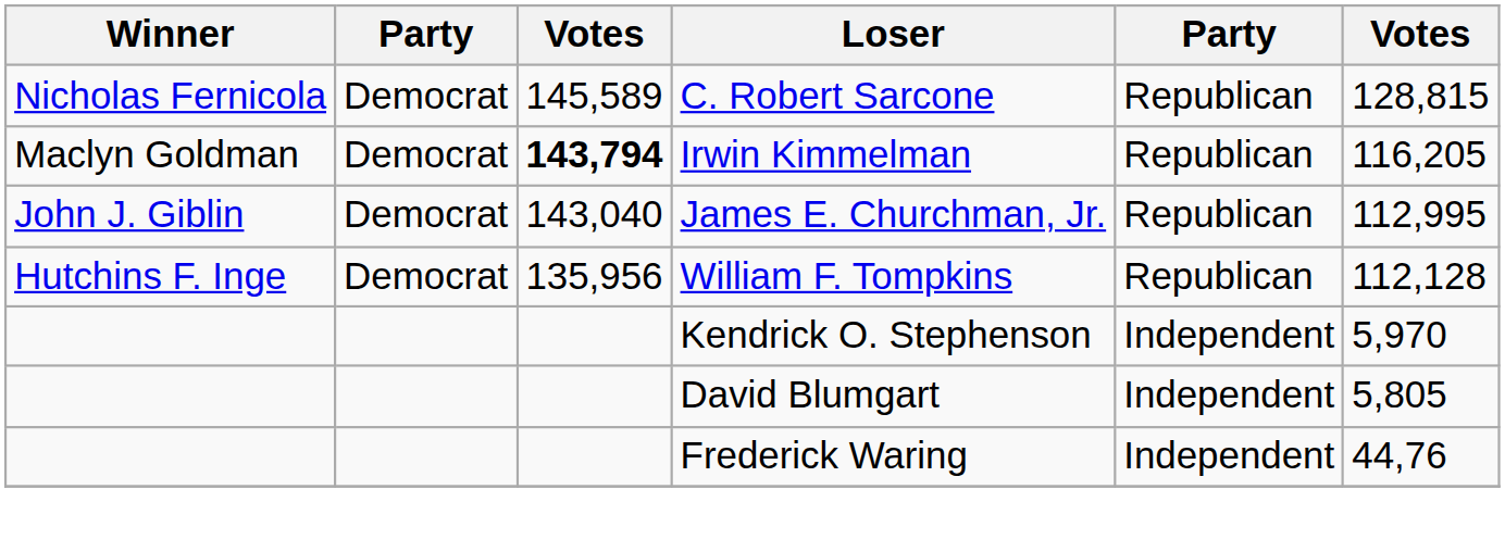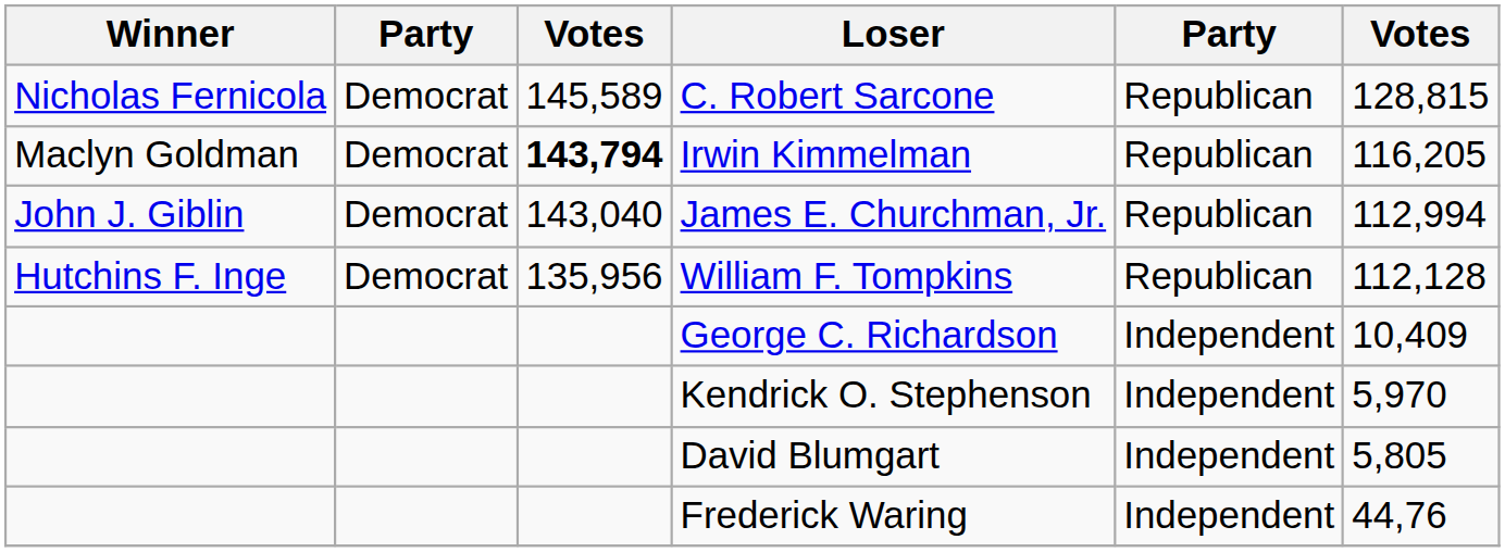James E. Churchman, Jr. | column 6: 112,995 -> 112,994
+ row: George C. Richardson | Independent | 10,409
